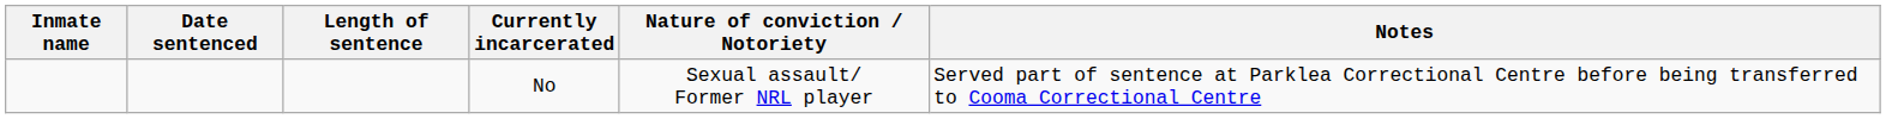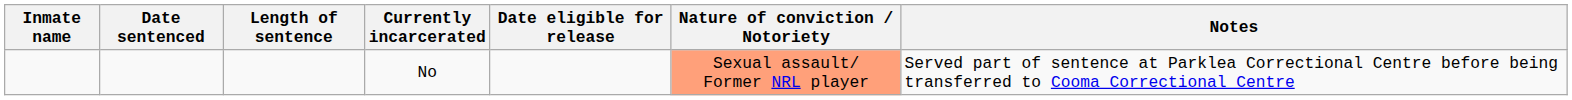+ column: Date eligible for release
No | Nature of conviction / Notoriety: no background -> lightsalmon background
